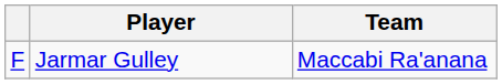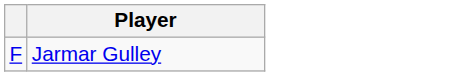- column: Team | Maccabi Ra'anana
